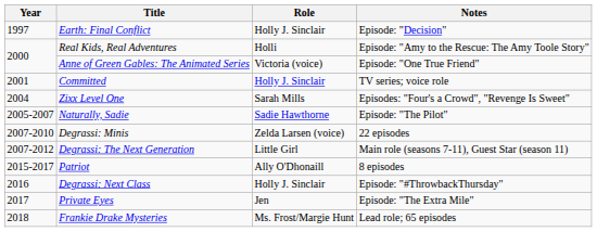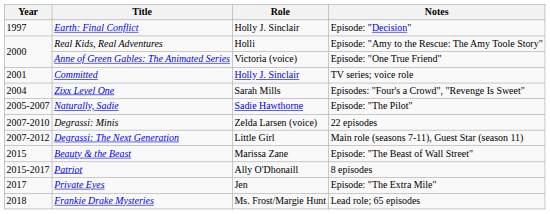+ row: 2015 | Beauty & the Beast | Marissa Zane | Episode: "The Beast of Wall Street"
- row: 2016 | Degrassi: Next Class | Holly J. Sinclair | Episode: "#ThrowbackThursday"
